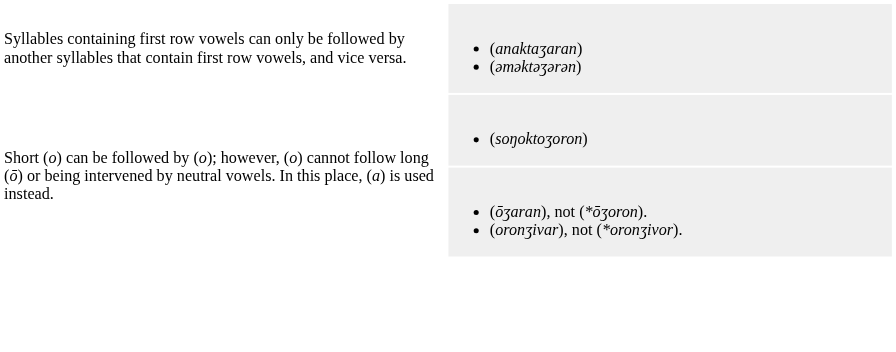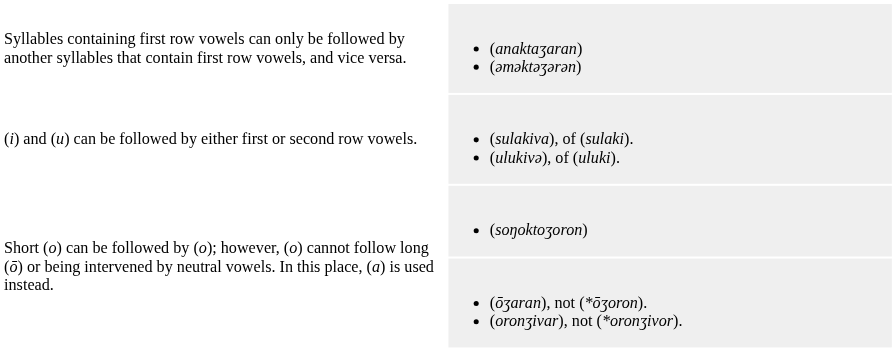+ row: (i) and (u) can be followed by either first or second row vowels. | (sulakiva), of (sulaki). (ulukivə), of (uluki).
